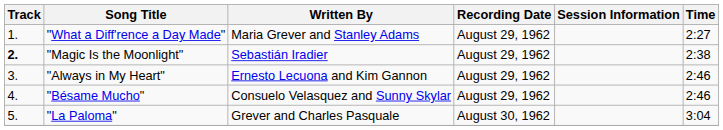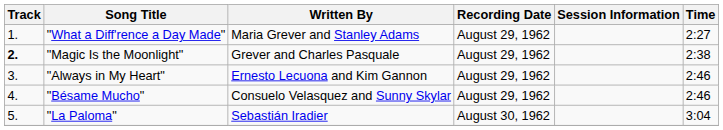"Magic Is the Moonlight" | Written By: Sebastián Iradier -> Grever and Charles Pasquale
"La Paloma" | Written By: Grever and Charles Pasquale -> Sebastián Iradier
